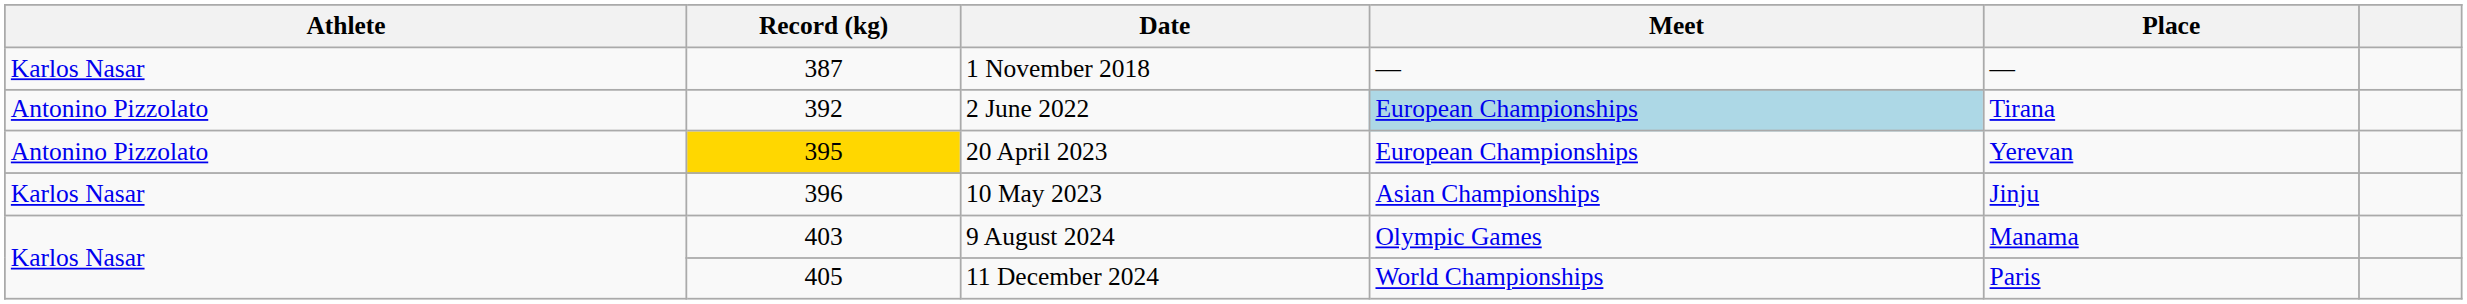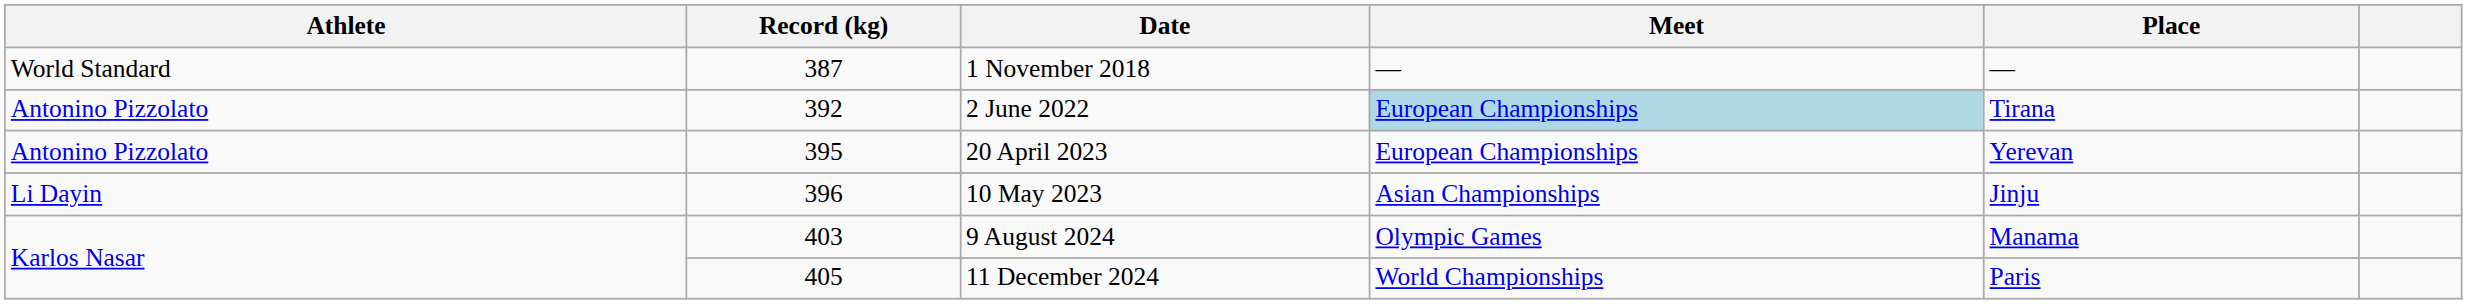1 November 2018 | Athlete: Karlos Nasar -> World Standard
20 April 2023 | Record (kg): gold background -> no background
10 May 2023 | Athlete: Karlos Nasar -> Li Dayin
